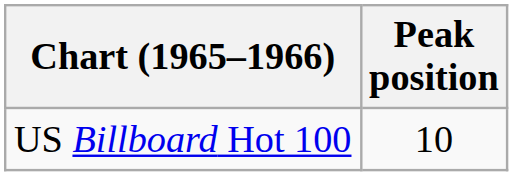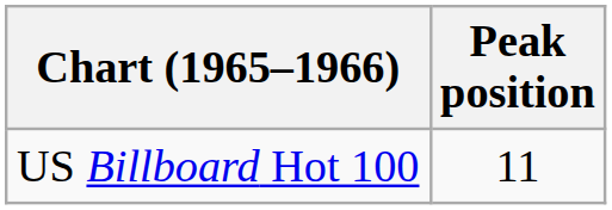US Billboard Hot 100 | Peak position: 10 -> 11
